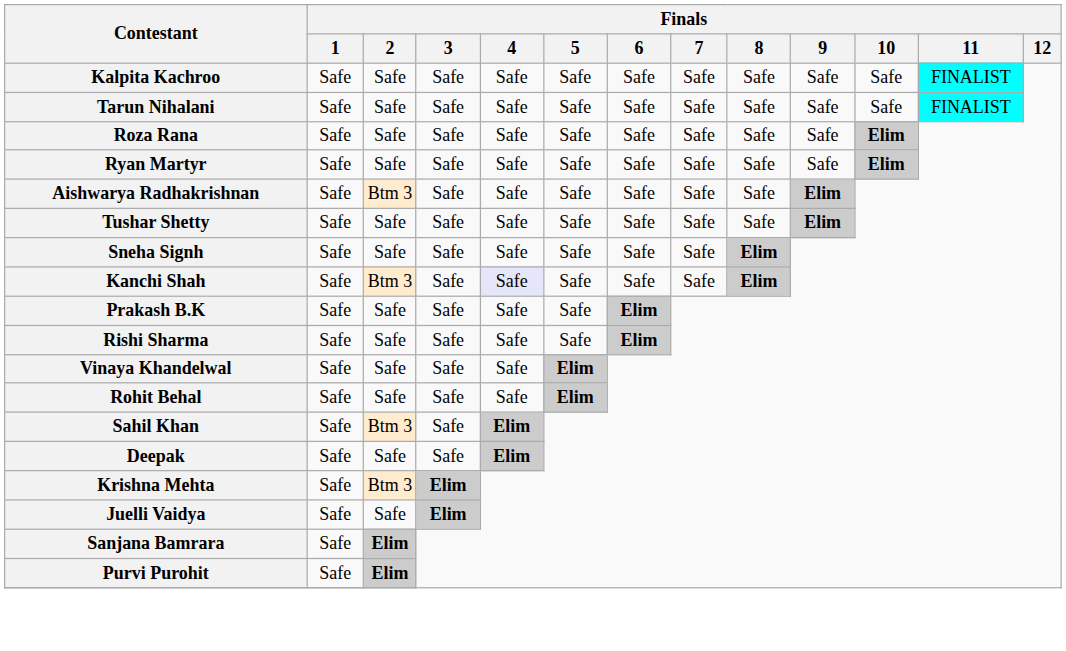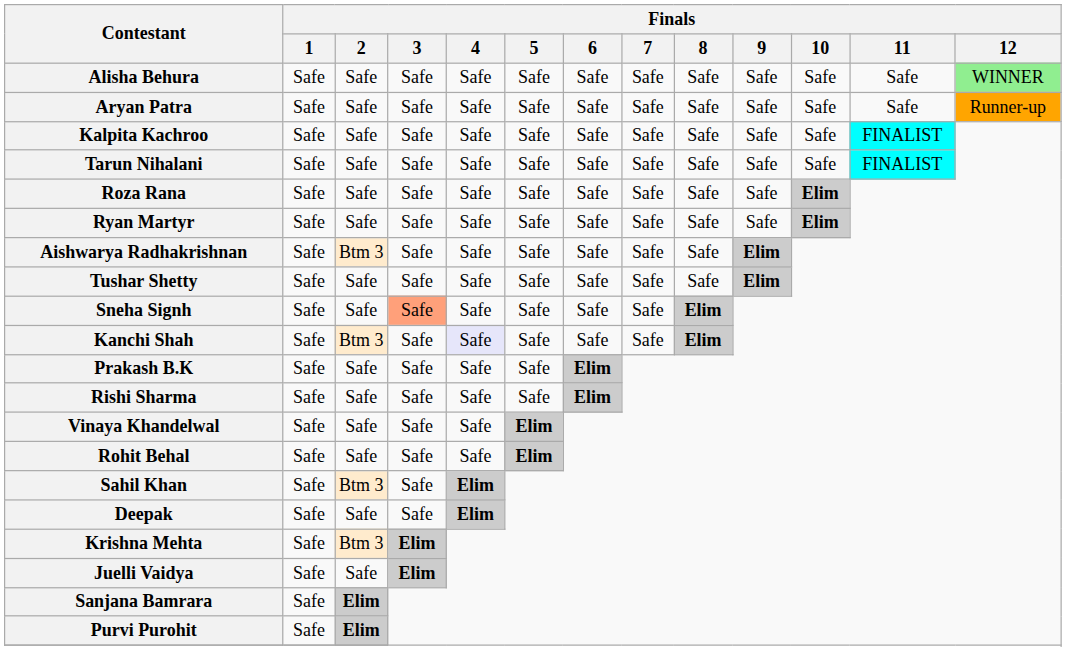+ row: Alisha Behura | Safe | Safe | Safe | Safe | Safe | Safe | Safe | Safe | Safe | Safe | Safe | WINNER
+ row: Aryan Patra | Safe | Safe | Safe | Safe | Safe | Safe | Safe | Safe | Safe | Safe | Safe | Runner-up
Sneha Signh | Finals / 3: no background -> lightsalmon background
